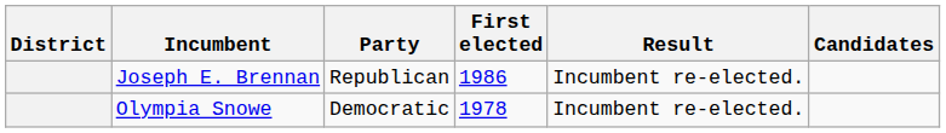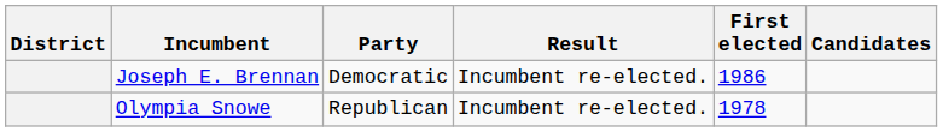columns swapped: First elected <-> Result
Joseph E. Brennan | Party: Republican -> Democratic
Olympia Snowe | Party: Democratic -> Republican
